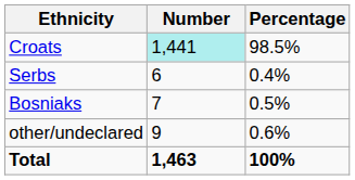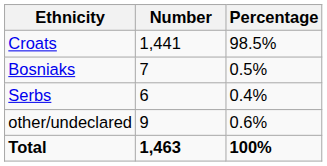Croats | Number: paleturquoise background -> no background
rows swapped: Bosniaks <-> Serbs
